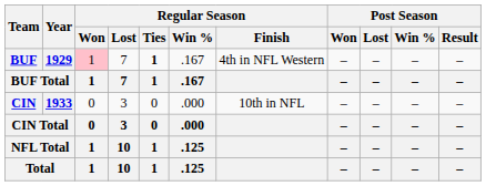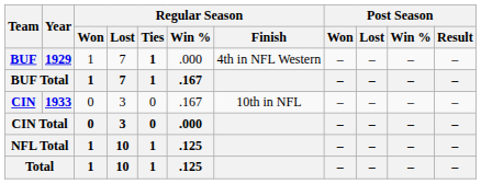BUF | Regular Season / Won: pink background -> no background
BUF | Regular Season / Win %: .167 -> .000
CIN | Regular Season / Win %: .000 -> .167
